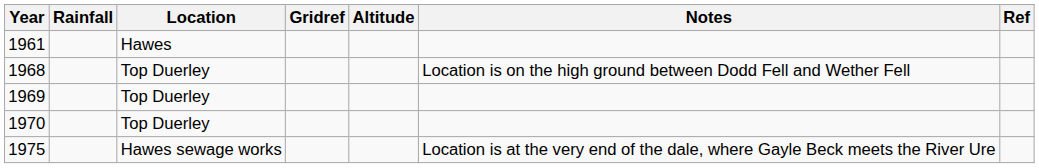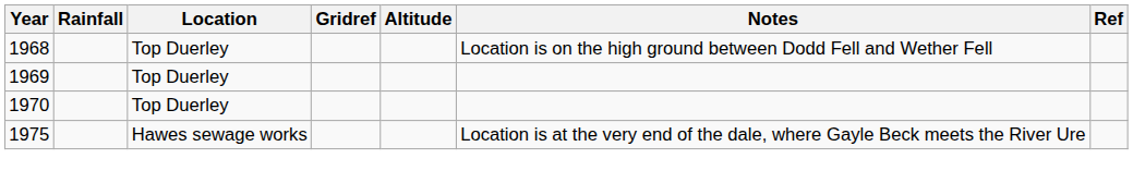- row: 1961 | Hawes
